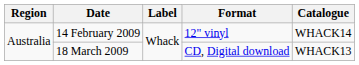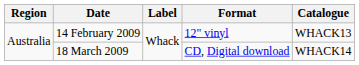14 February 2009 | Catalogue: WHACK14 -> WHACK13
18 March 2009 | Catalogue: WHACK13 -> WHACK14
